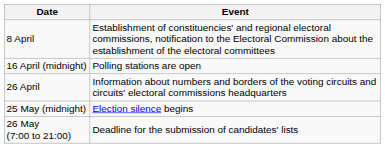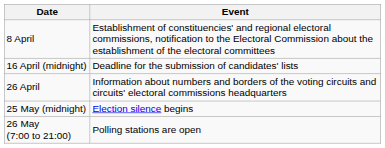16 April (midnight) | Event: Polling stations are open -> Deadline for the submission of candidates' lists
26 May (7:00 to 21:00) | Event: Deadline for the submission of candidates' lists -> Polling stations are open
